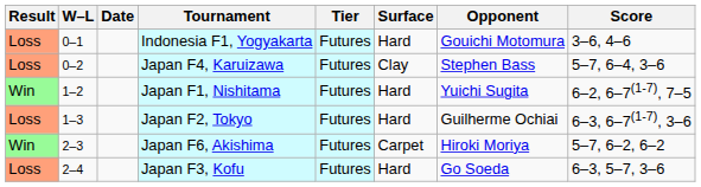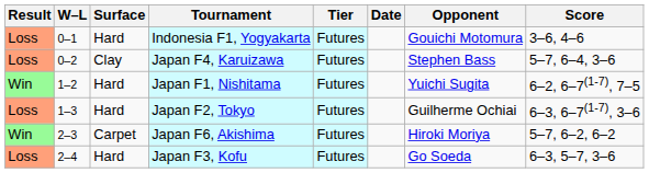columns swapped: Date <-> Surface
